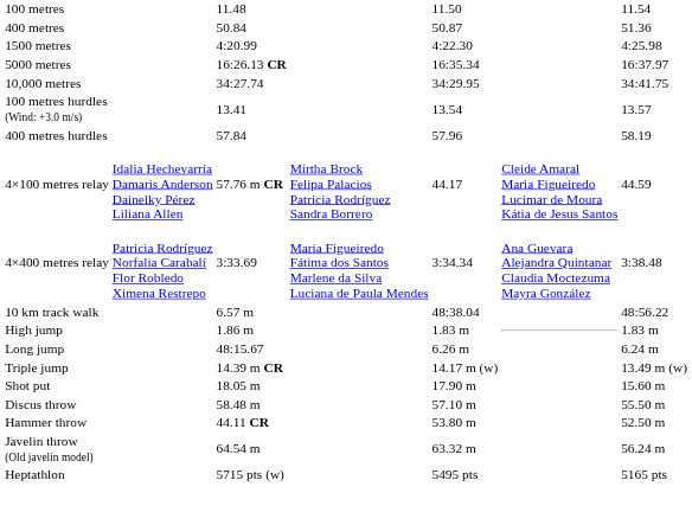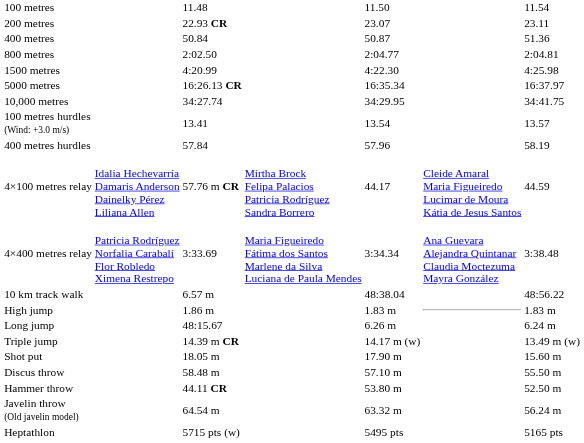+ row: 200 metres | 22.93 CR | 23.07 | 23.11
+ row: 800 metres | 2:02.50 | 2:04.77 | 2:04.81
